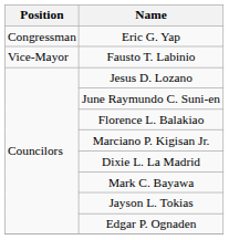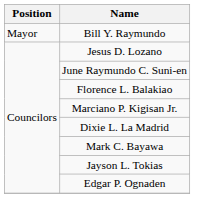- row: Congressman | Eric G. Yap
+ row: Mayor | Bill Y. Raymundo
- row: Vice-Mayor | Fausto T. Labinio
